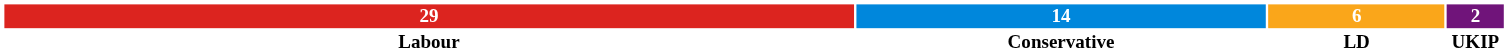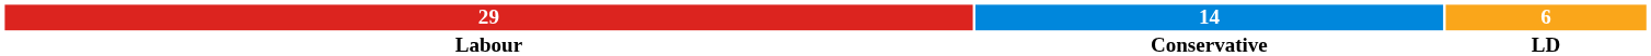- column: 2 | UKIP
